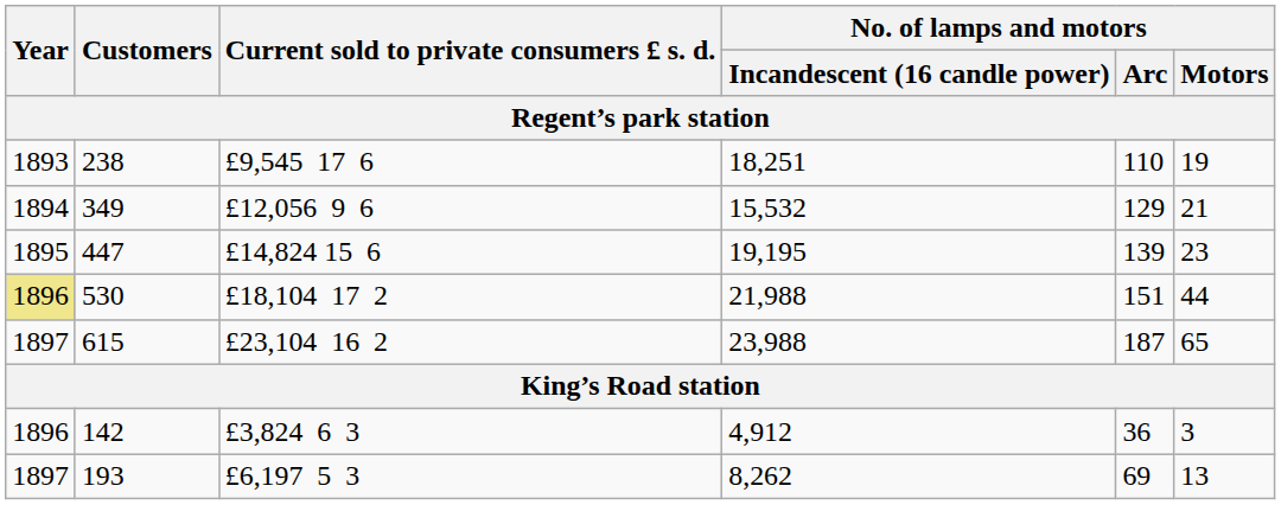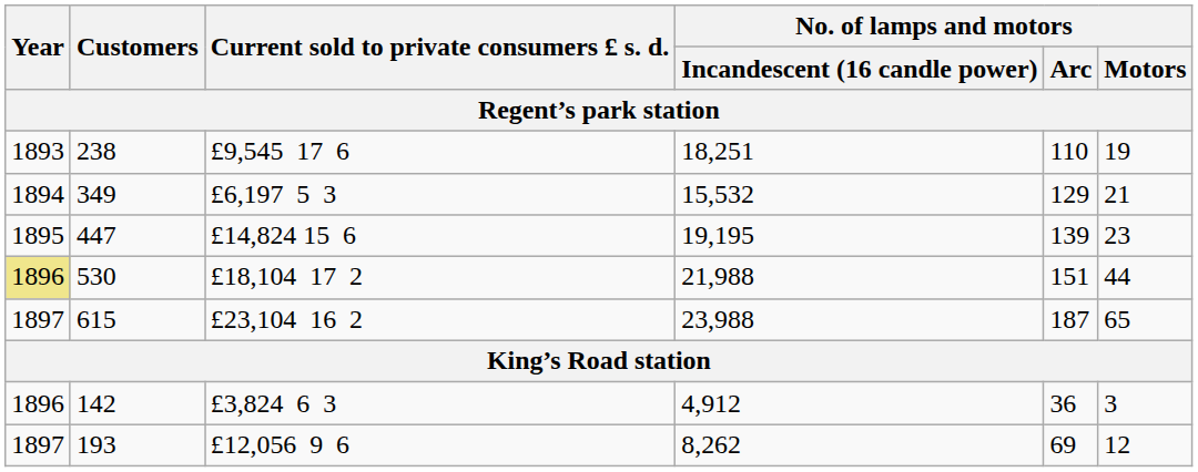349 | Current sold to private consumers £ s. d.: £12,056 9 6 -> £6,197 5 3
193 | Current sold to private consumers £ s. d.: £6,197 5 3 -> £12,056 9 6
193 | No. of lamps and motors / Motors: 13 -> 12
